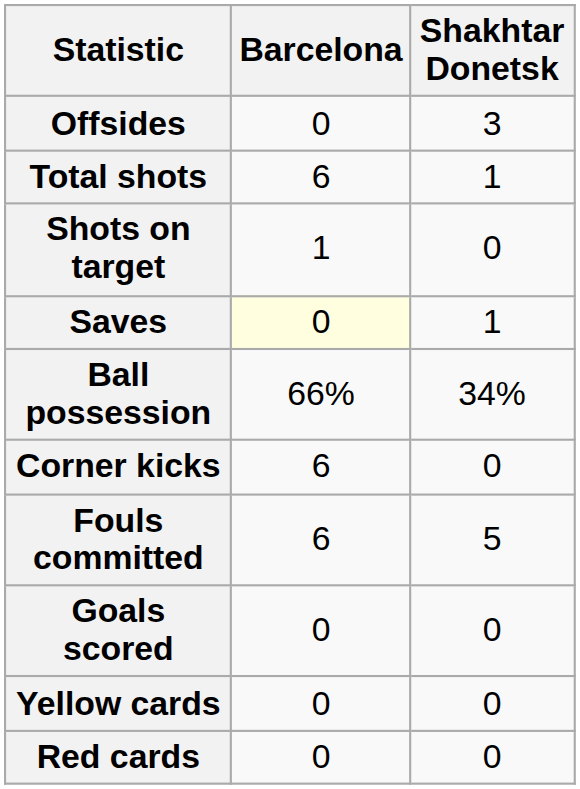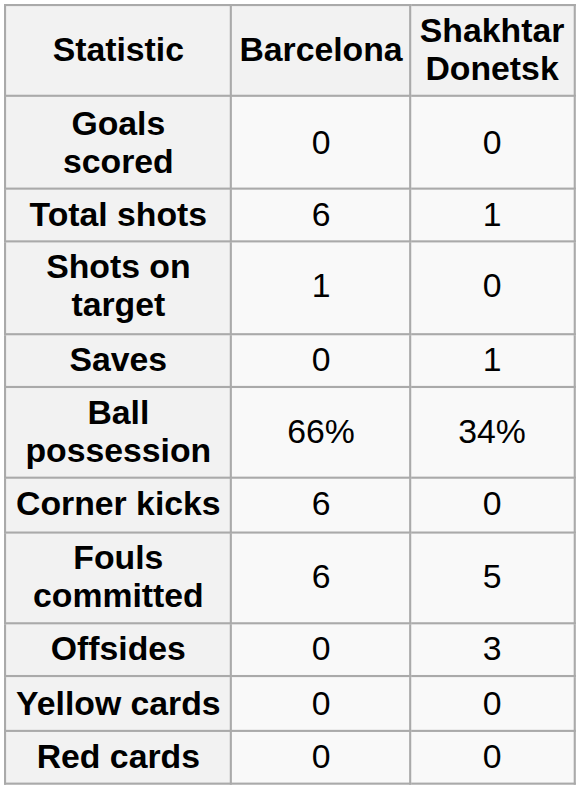rows swapped: Goals scored <-> Offsides
Saves | Barcelona: lightyellow background -> no background
